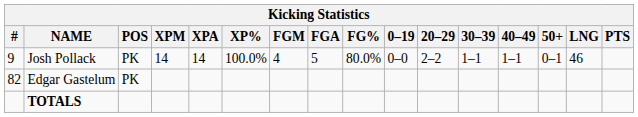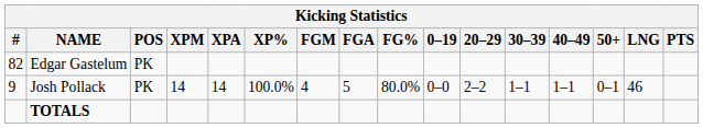rows swapped: Josh Pollack <-> Edgar Gastelum
